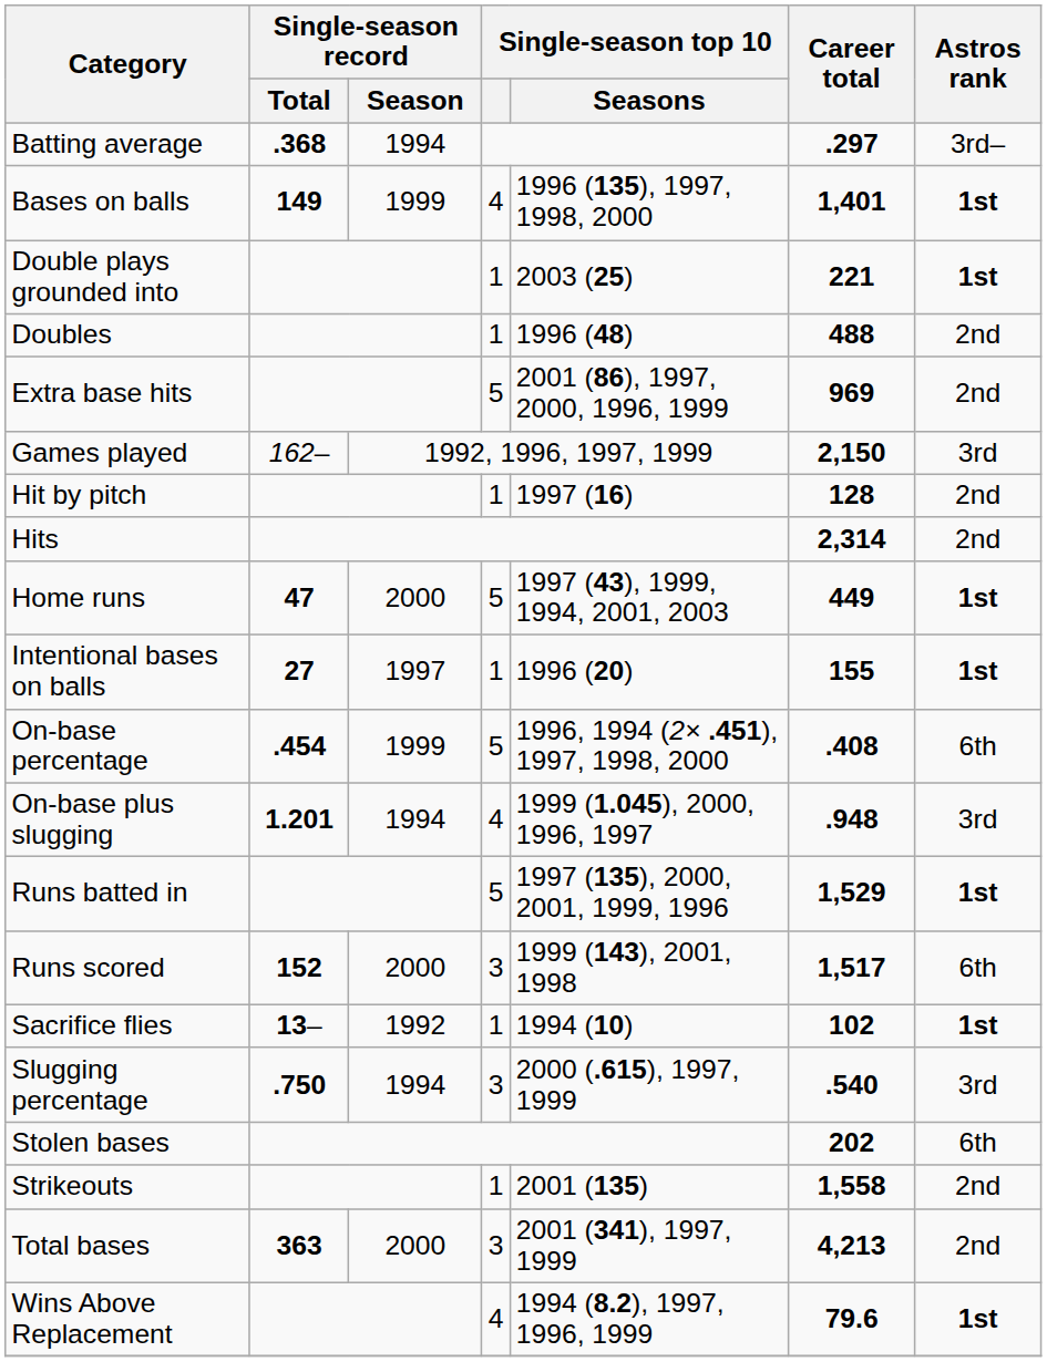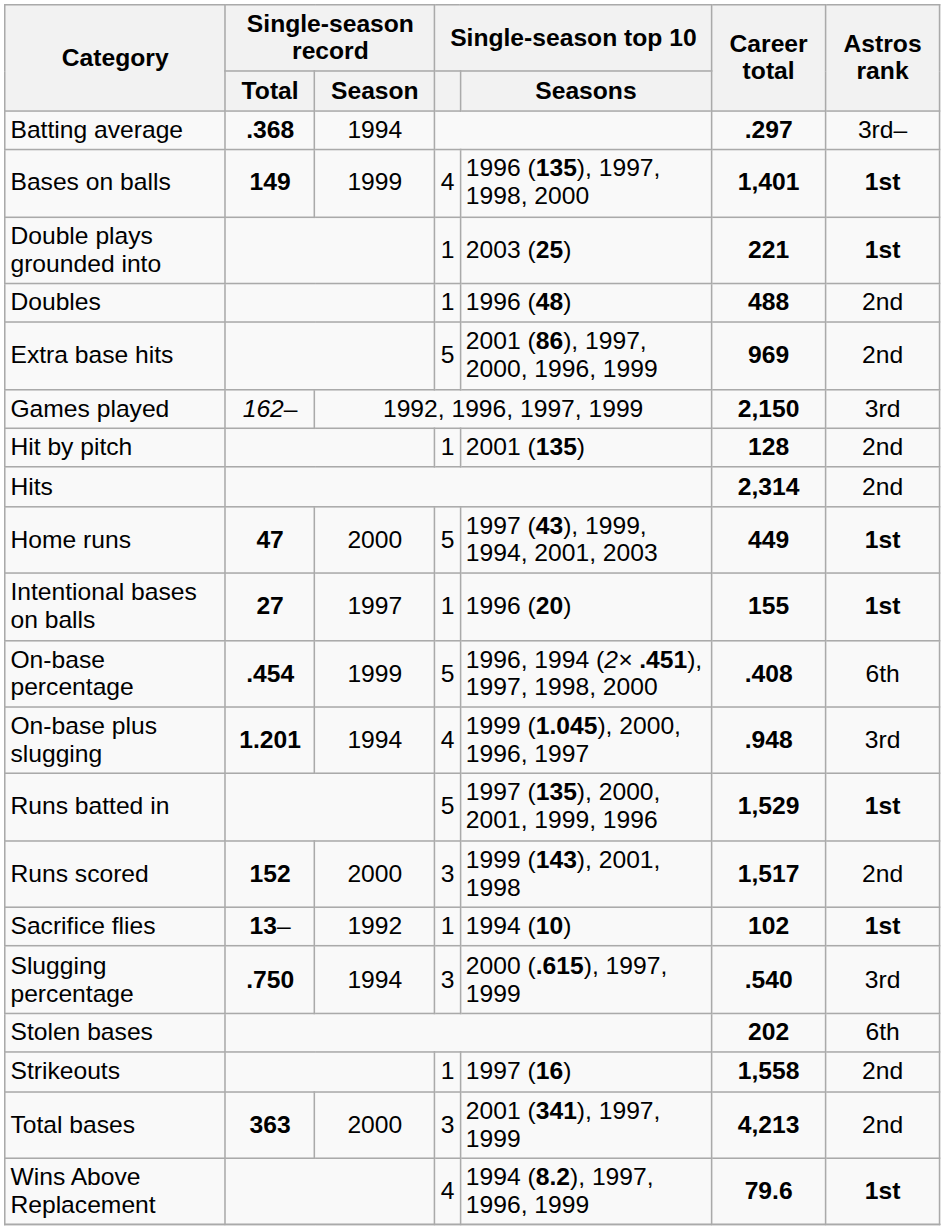Hit by pitch | Single-season top 10 / Seasons: 1997 (16) -> 2001 (135)
Runs scored | Astros rank: 6th -> 2nd
Strikeouts | Single-season top 10 / Seasons: 2001 (135) -> 1997 (16)
